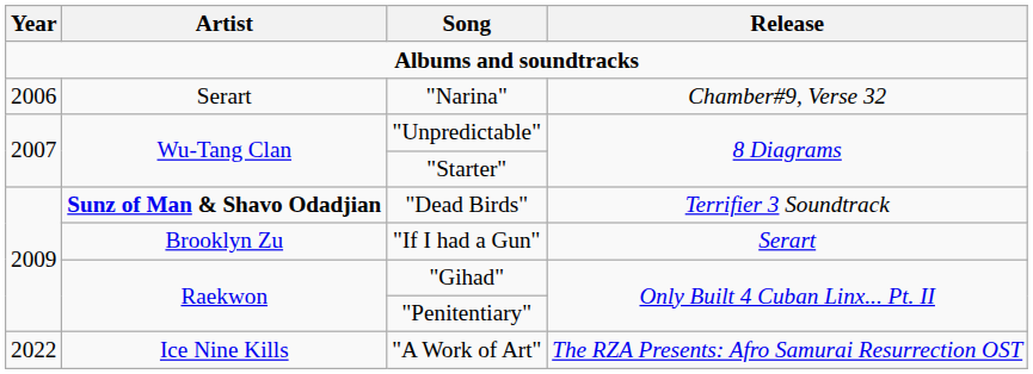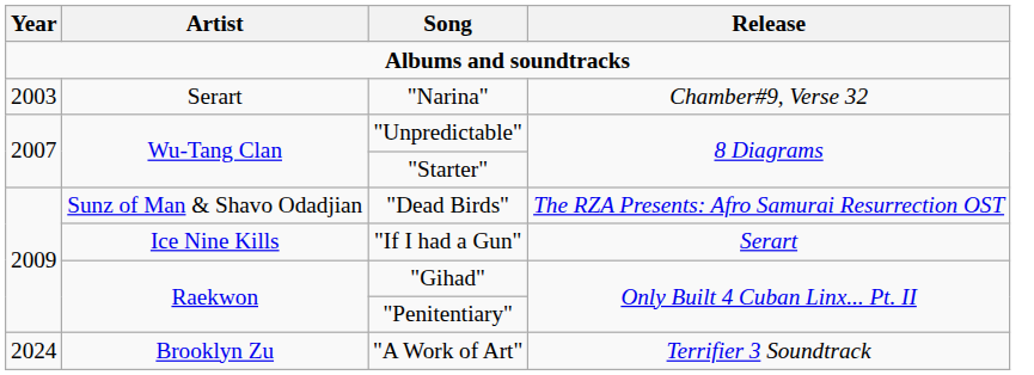"Narina" | Year: 2006 -> 2003
"Dead Birds" | Artist: bold -> normal
"Dead Birds" | Release: Terrifier 3 Soundtrack -> The RZA Presents: Afro Samurai Resurrection OST
"If I had a Gun" | Artist: Brooklyn Zu -> Ice Nine Kills
"A Work of Art" | Year: 2022 -> 2024
"A Work of Art" | Artist: Ice Nine Kills -> Brooklyn Zu
"A Work of Art" | Release: The RZA Presents: Afro Samurai Resurrection OST -> Terrifier 3 Soundtrack
